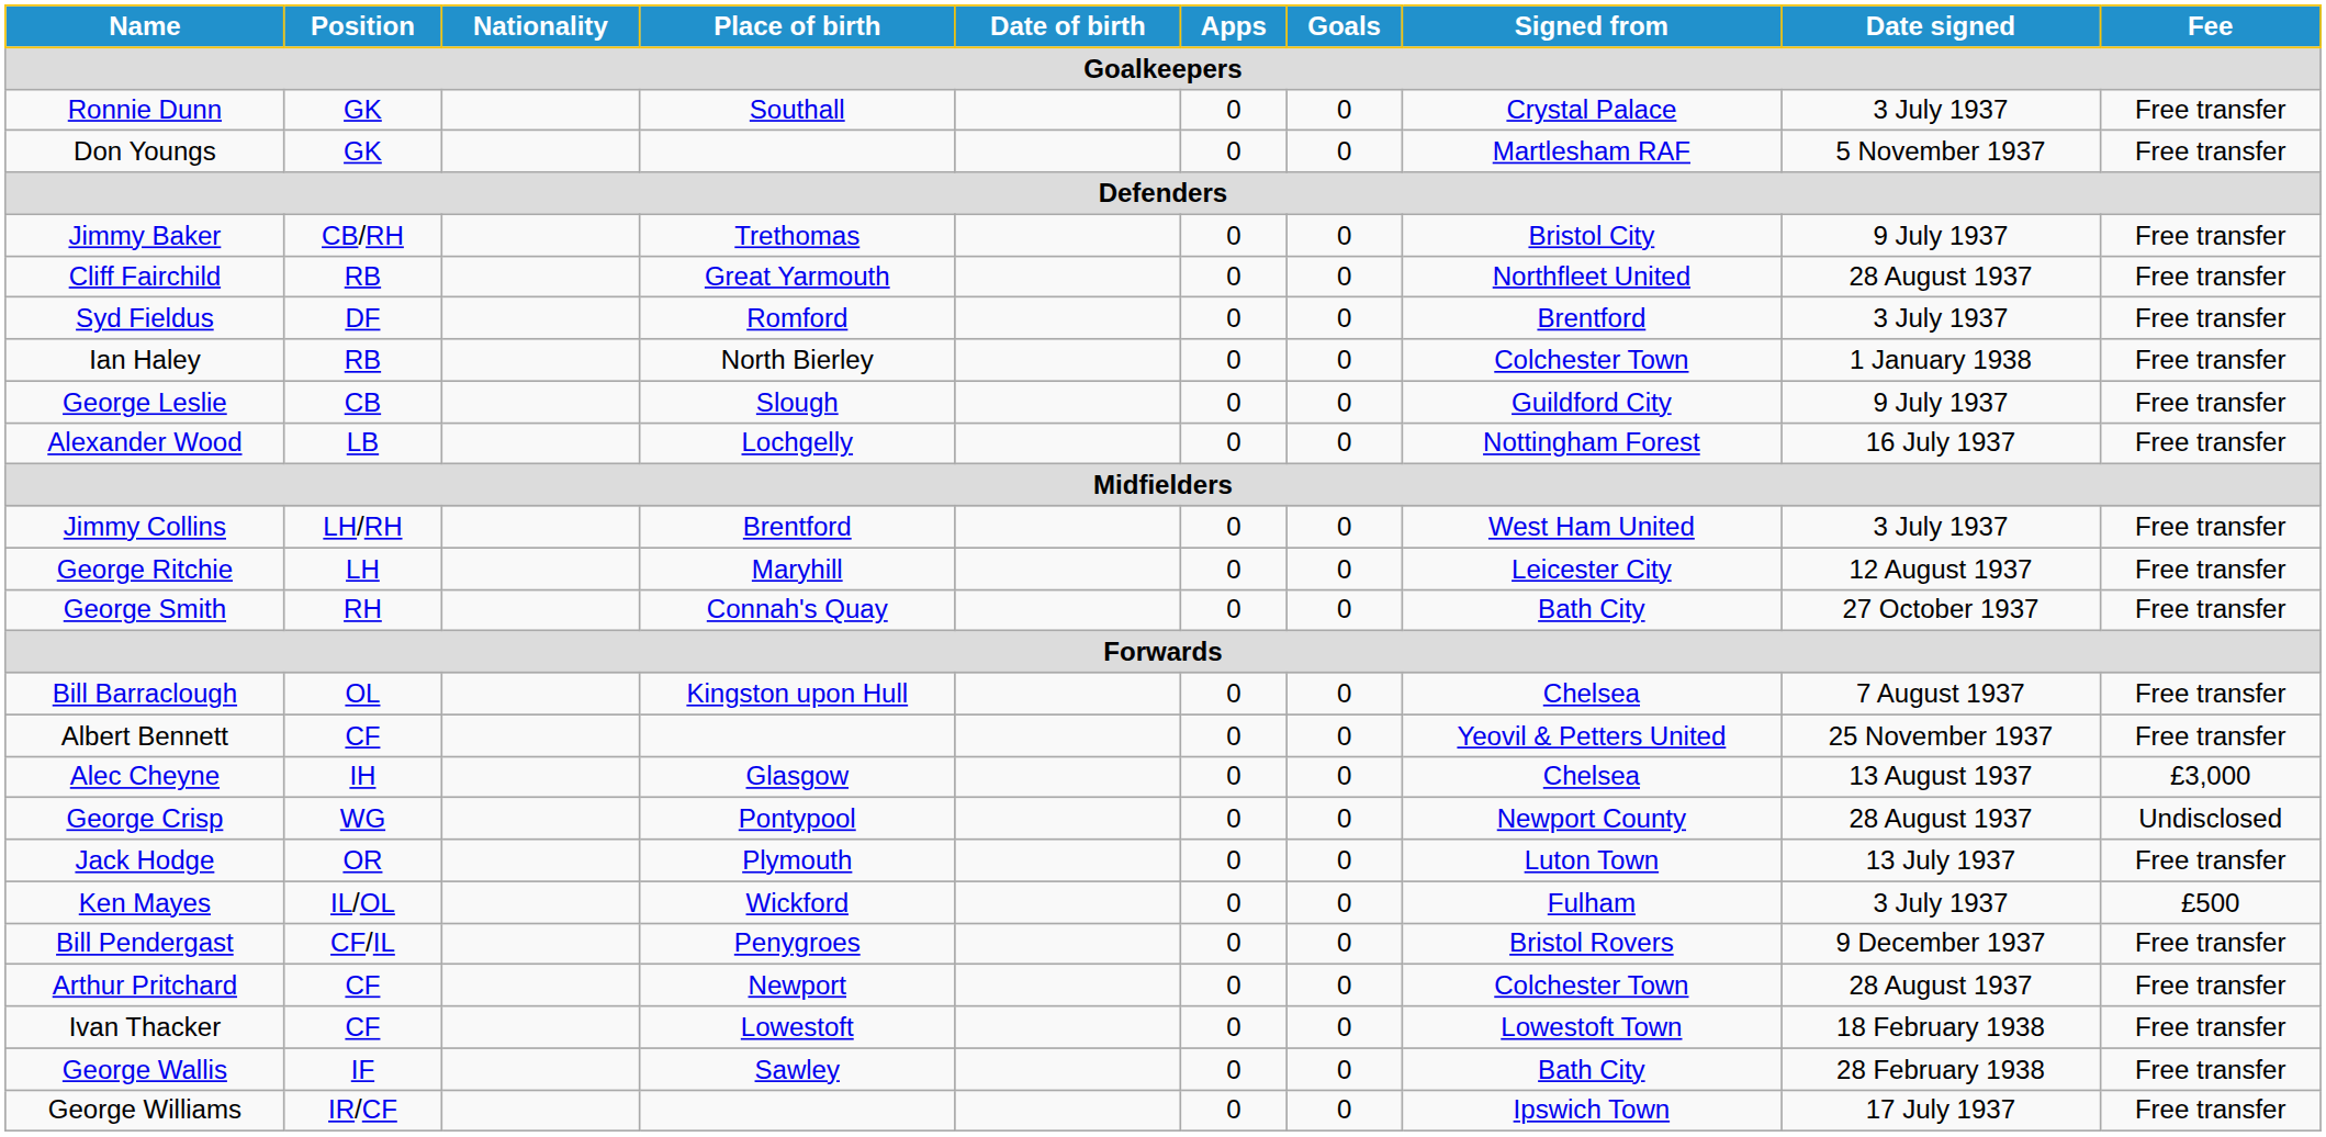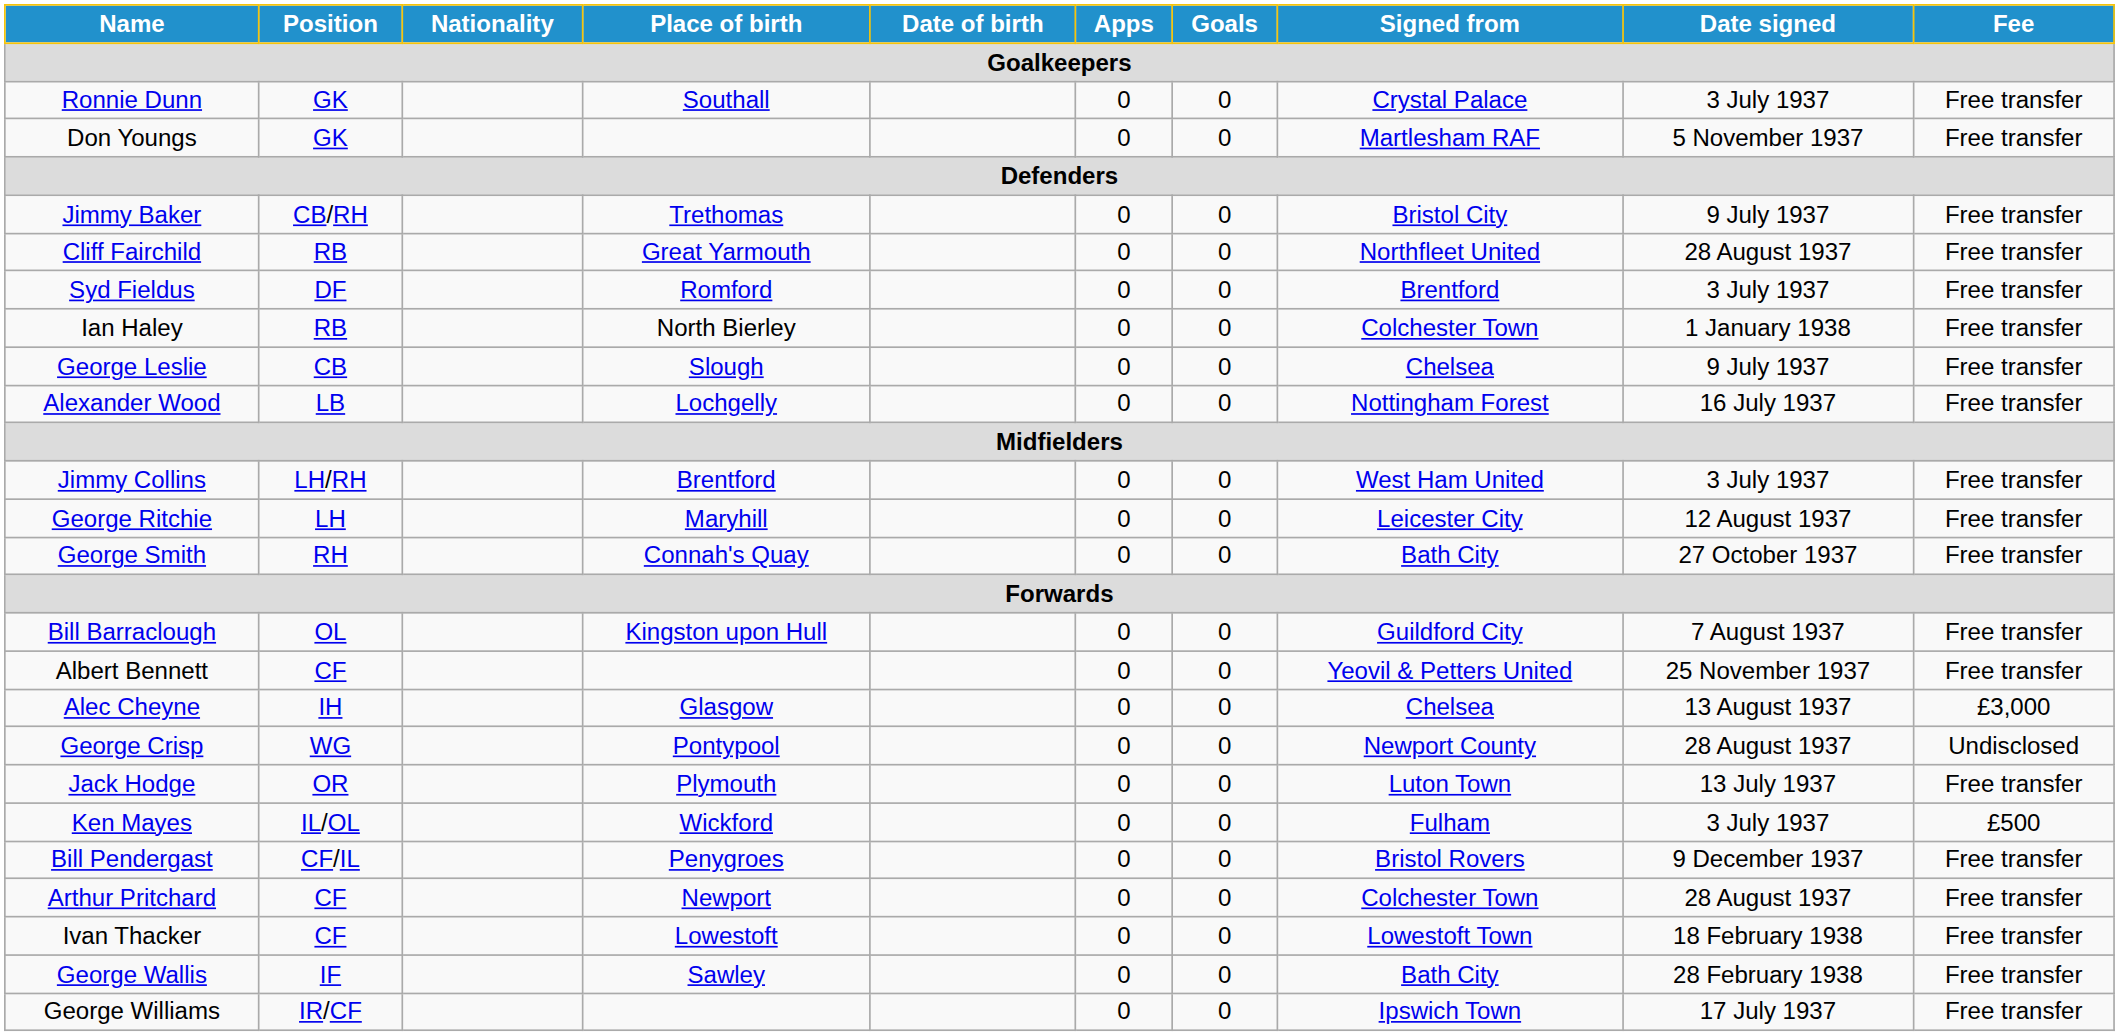George Leslie | Signed from: Guildford City -> Chelsea
Bill Barraclough | Signed from: Chelsea -> Guildford City
